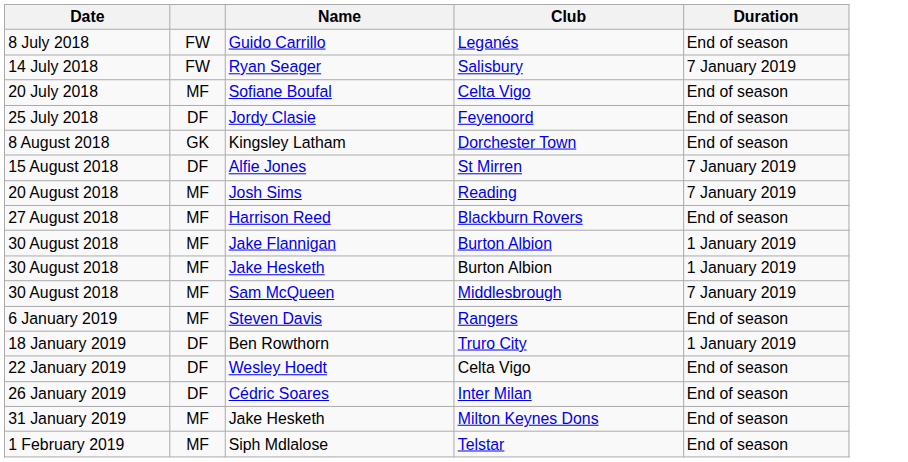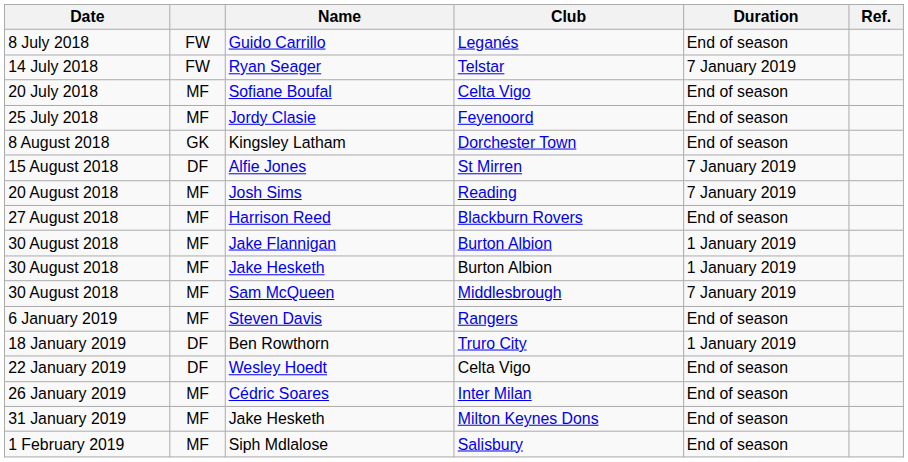+ column: Ref.
Ryan Seager | Club: Salisbury -> Telstar
Jordy Clasie | column 2: DF -> MF
Cédric Soares | column 2: DF -> MF
Siph Mdlalose | Club: Telstar -> Salisbury
